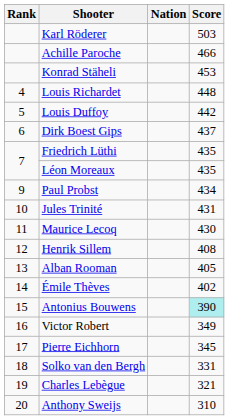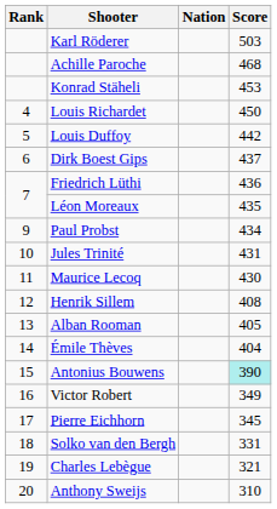Achille Paroche | Score: 466 -> 468
Louis Richardet | Score: 448 -> 450
Friedrich Lüthi | Score: 435 -> 436
Émile Thèves | Score: 402 -> 404
